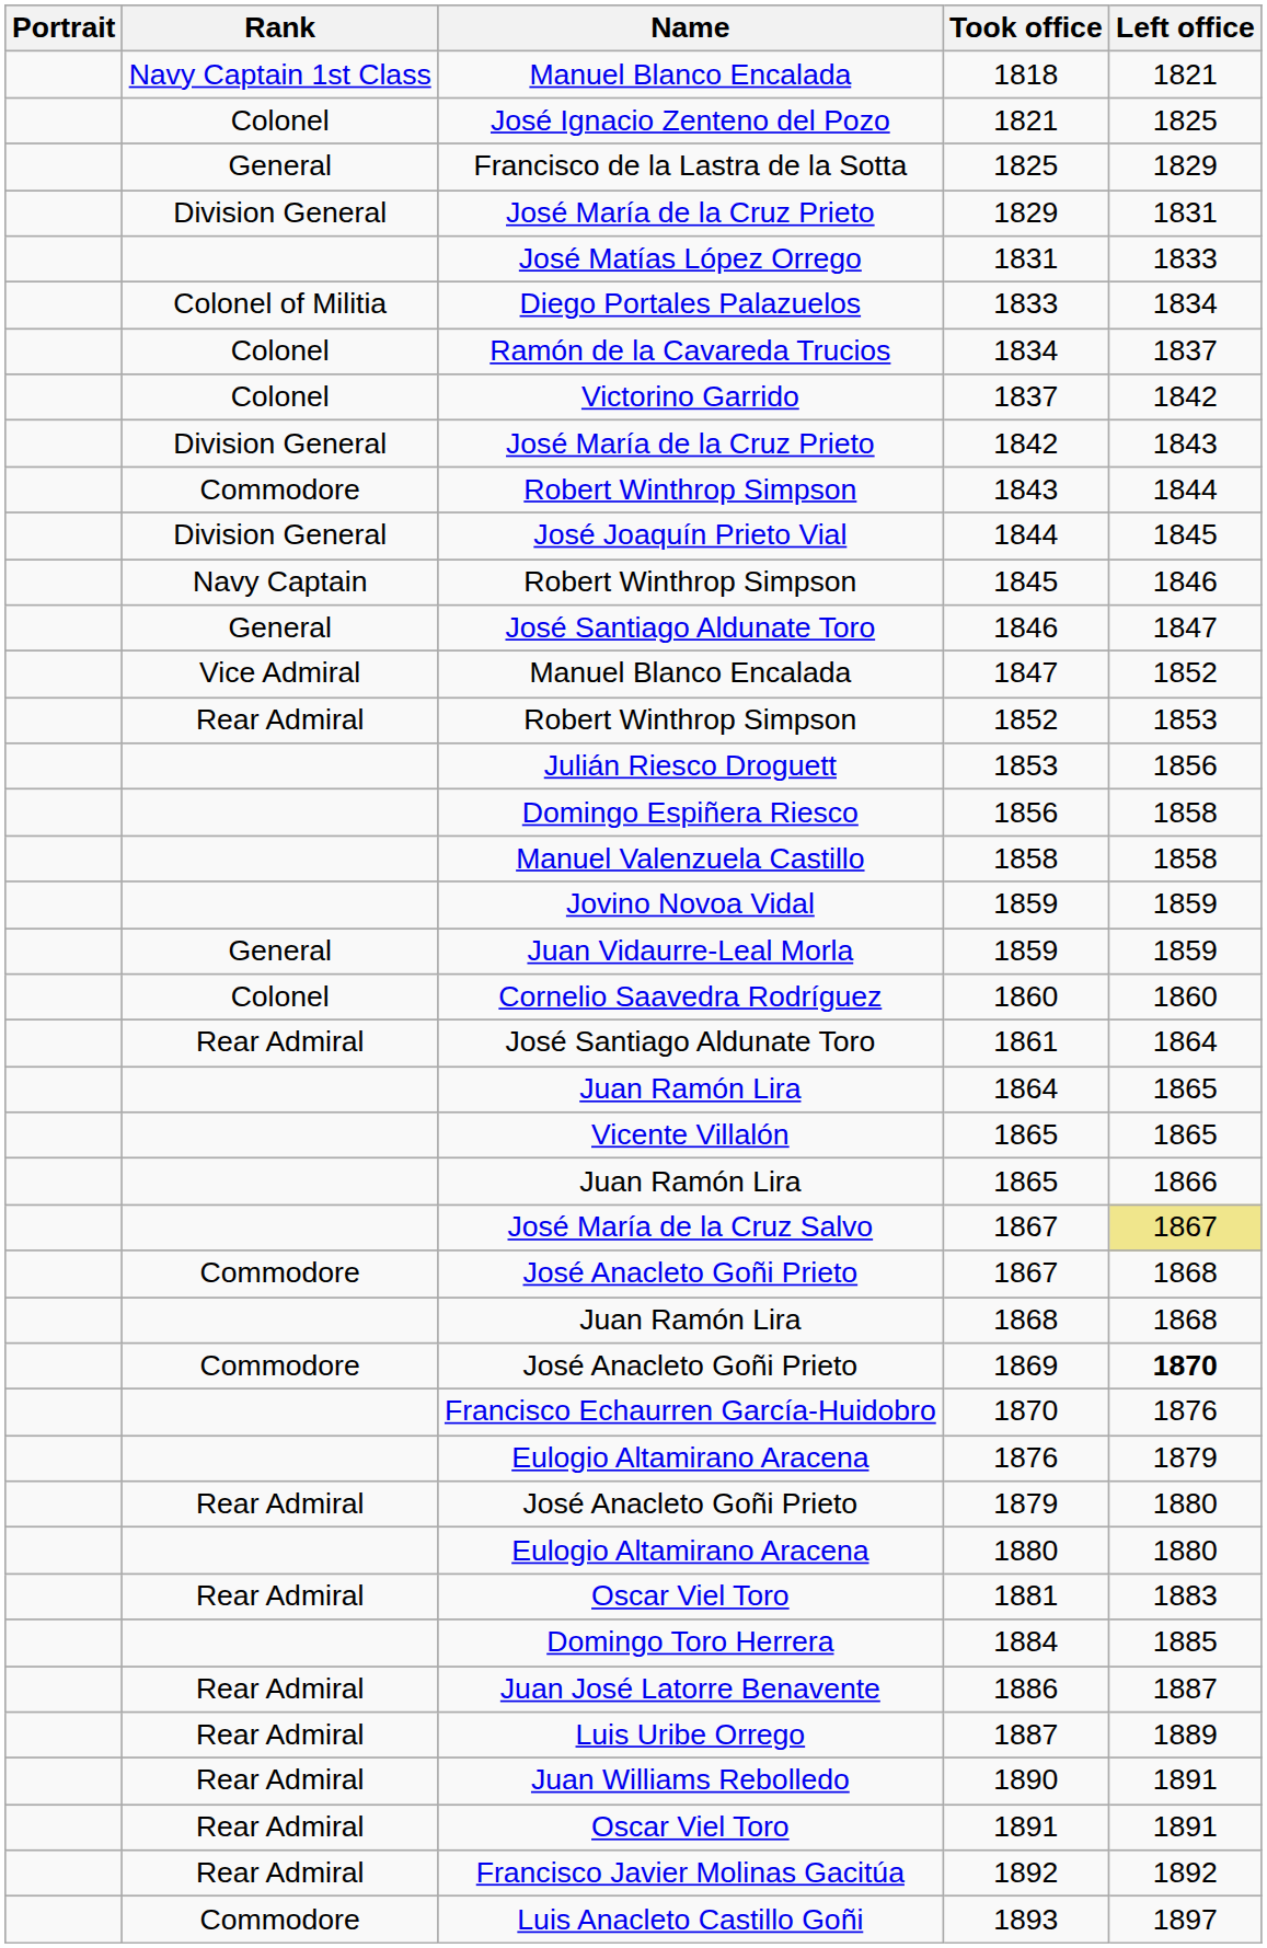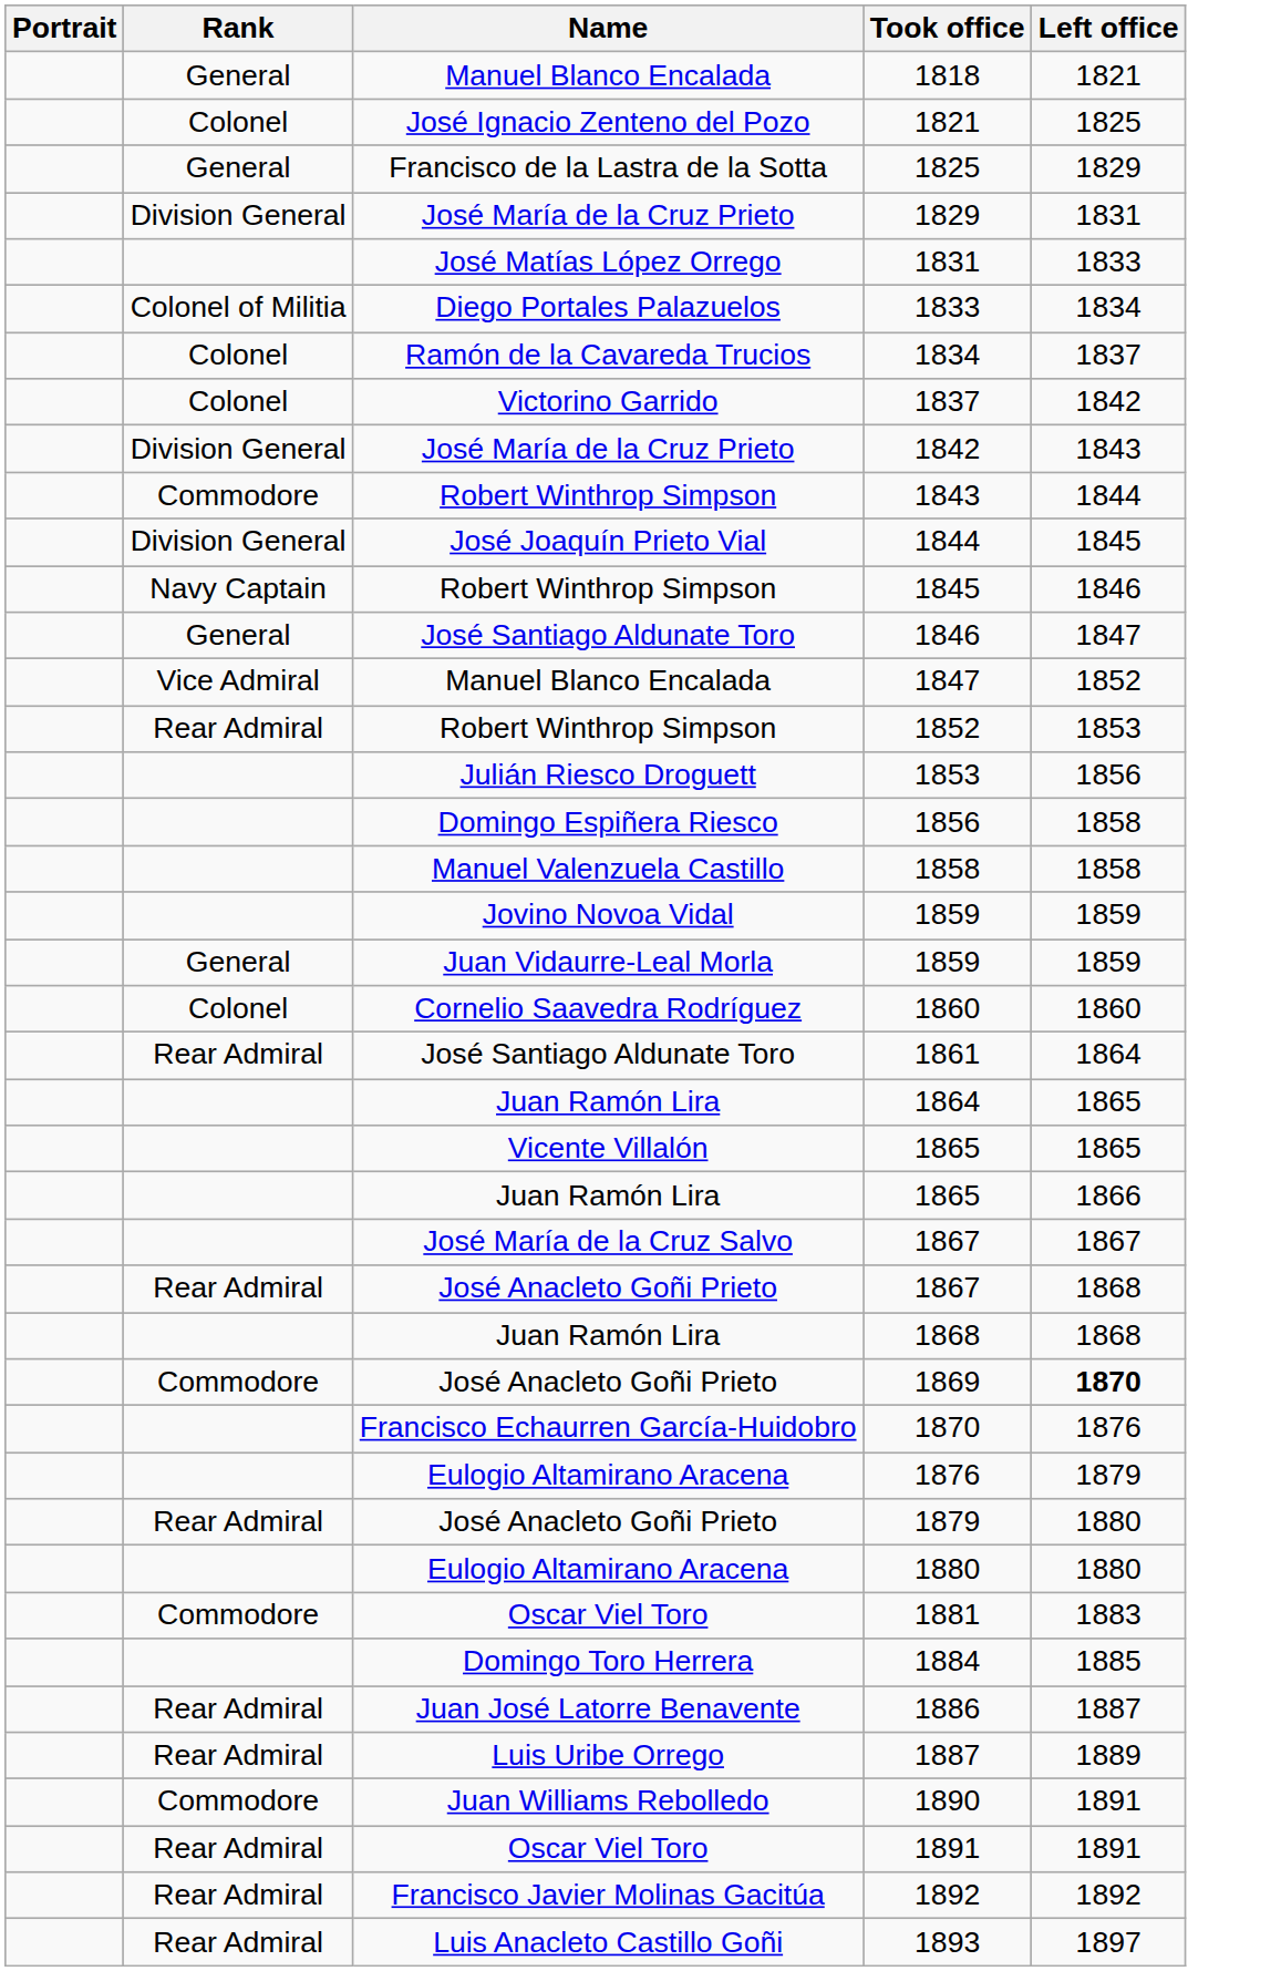1818 | Rank: Navy Captain 1st Class -> General
José María de la Cruz Salvo / 1867 | Left office: khaki background -> no background
José Anacleto Goñi Prieto / 1867 | Rank: Commodore -> Rear Admiral
1881 | Rank: Rear Admiral -> Commodore
1890 | Rank: Rear Admiral -> Commodore
1893 | Rank: Commodore -> Rear Admiral
